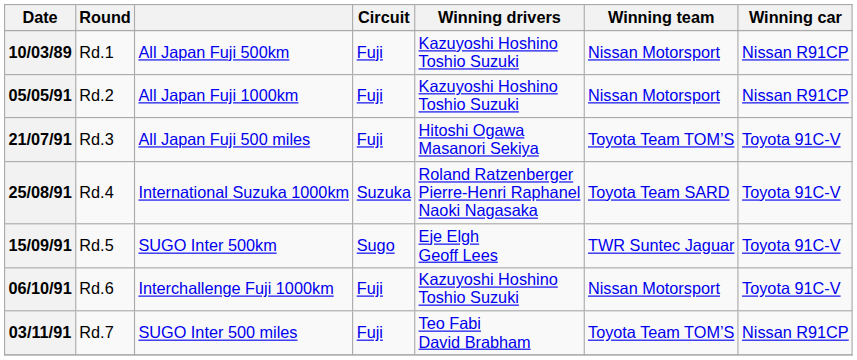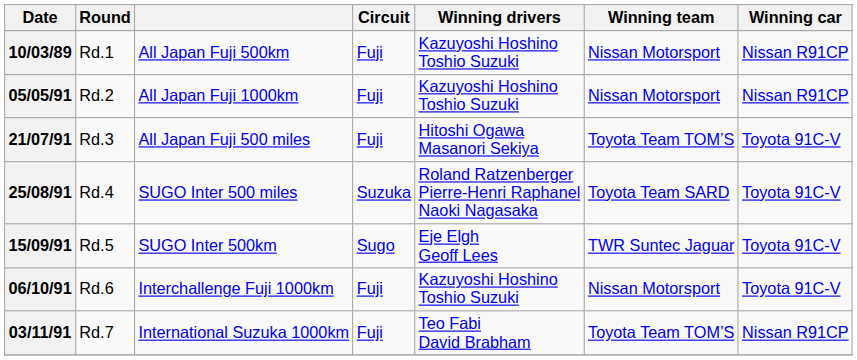25/08/91 | column 3: International Suzuka 1000km -> SUGO Inter 500 miles
03/11/91 | column 3: SUGO Inter 500 miles -> International Suzuka 1000km
